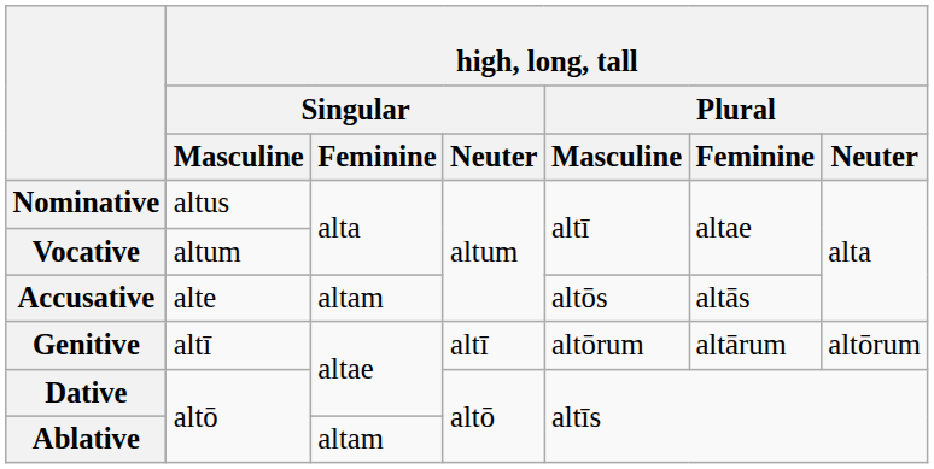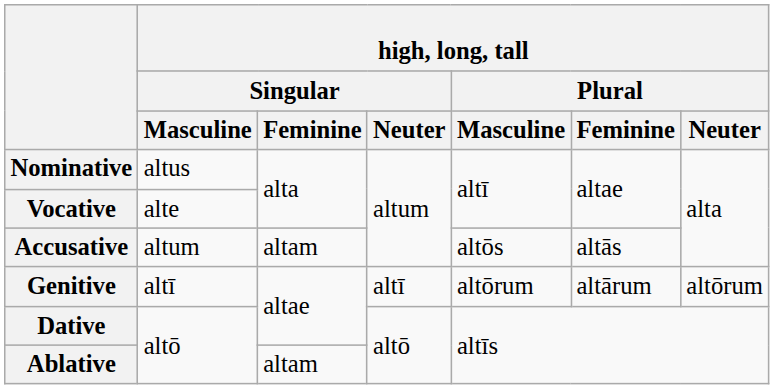Vocative | high, long, tall / Singular / Masculine: altum -> alte
Accusative | high, long, tall / Singular / Masculine: alte -> altum
